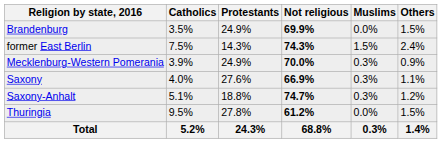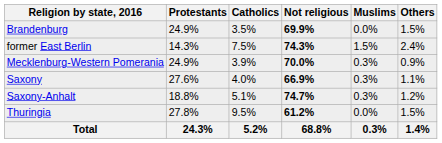columns swapped: Protestants <-> Catholics
